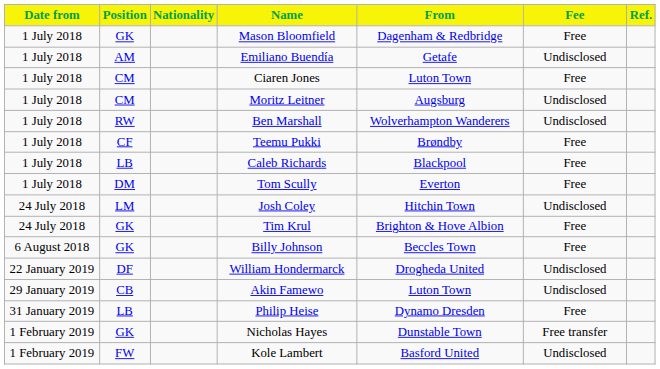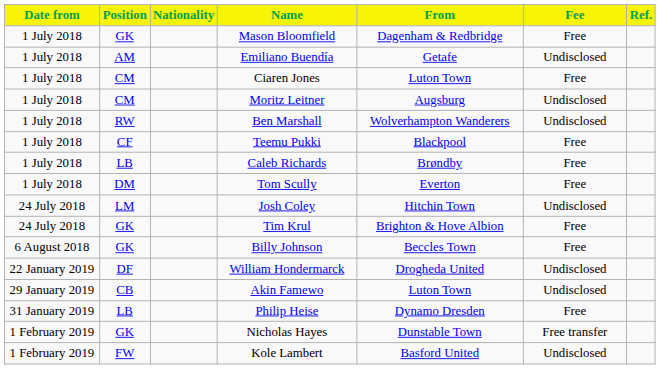Teemu Pukki | From: Brøndby -> Blackpool
Caleb Richards | From: Blackpool -> Brøndby
